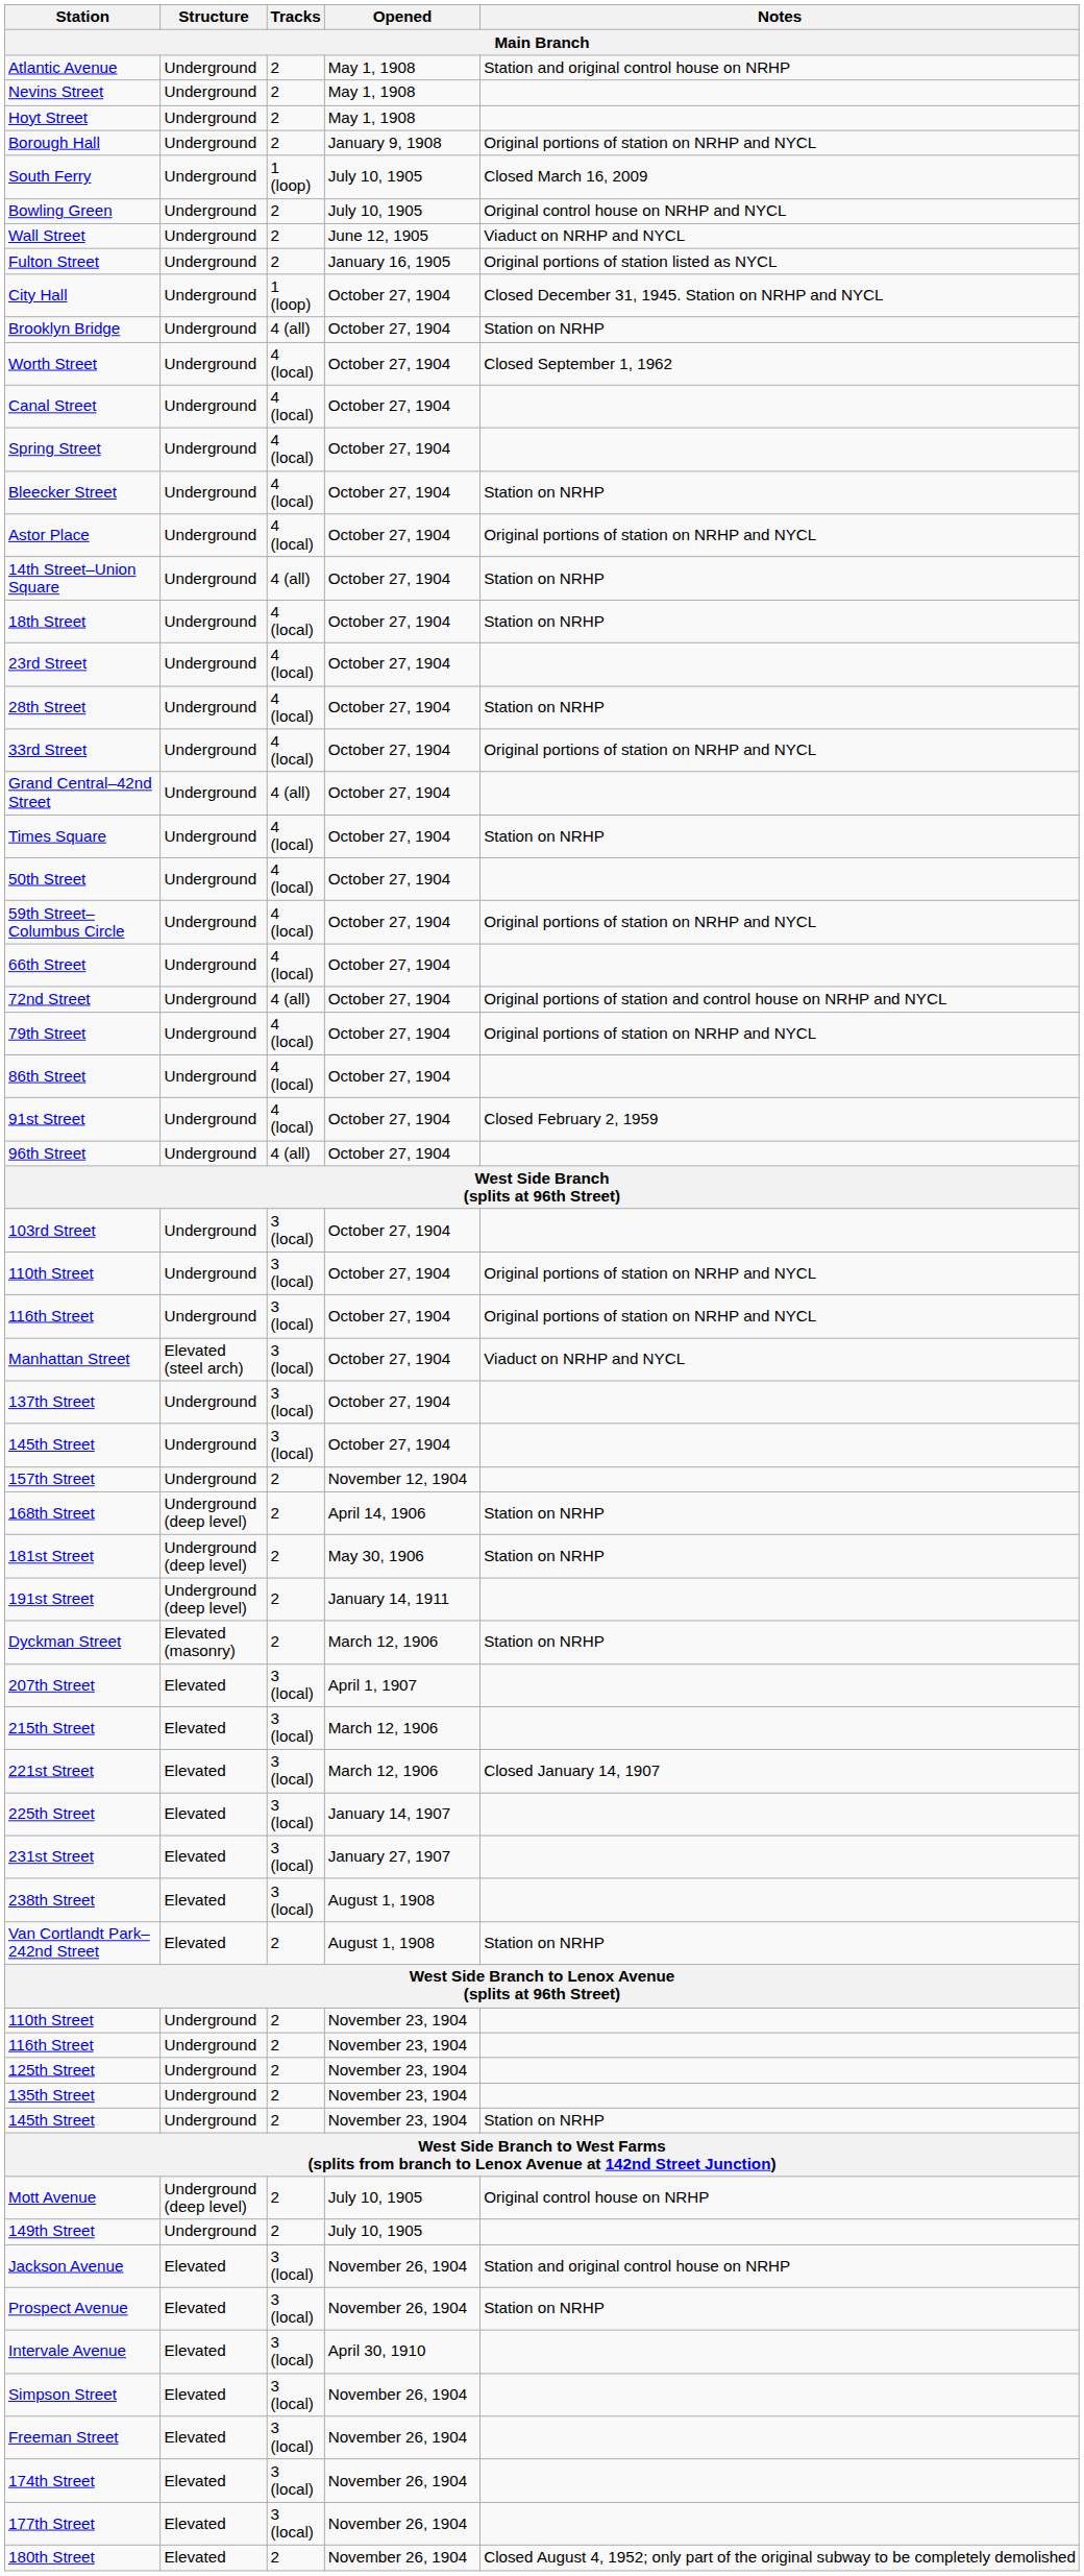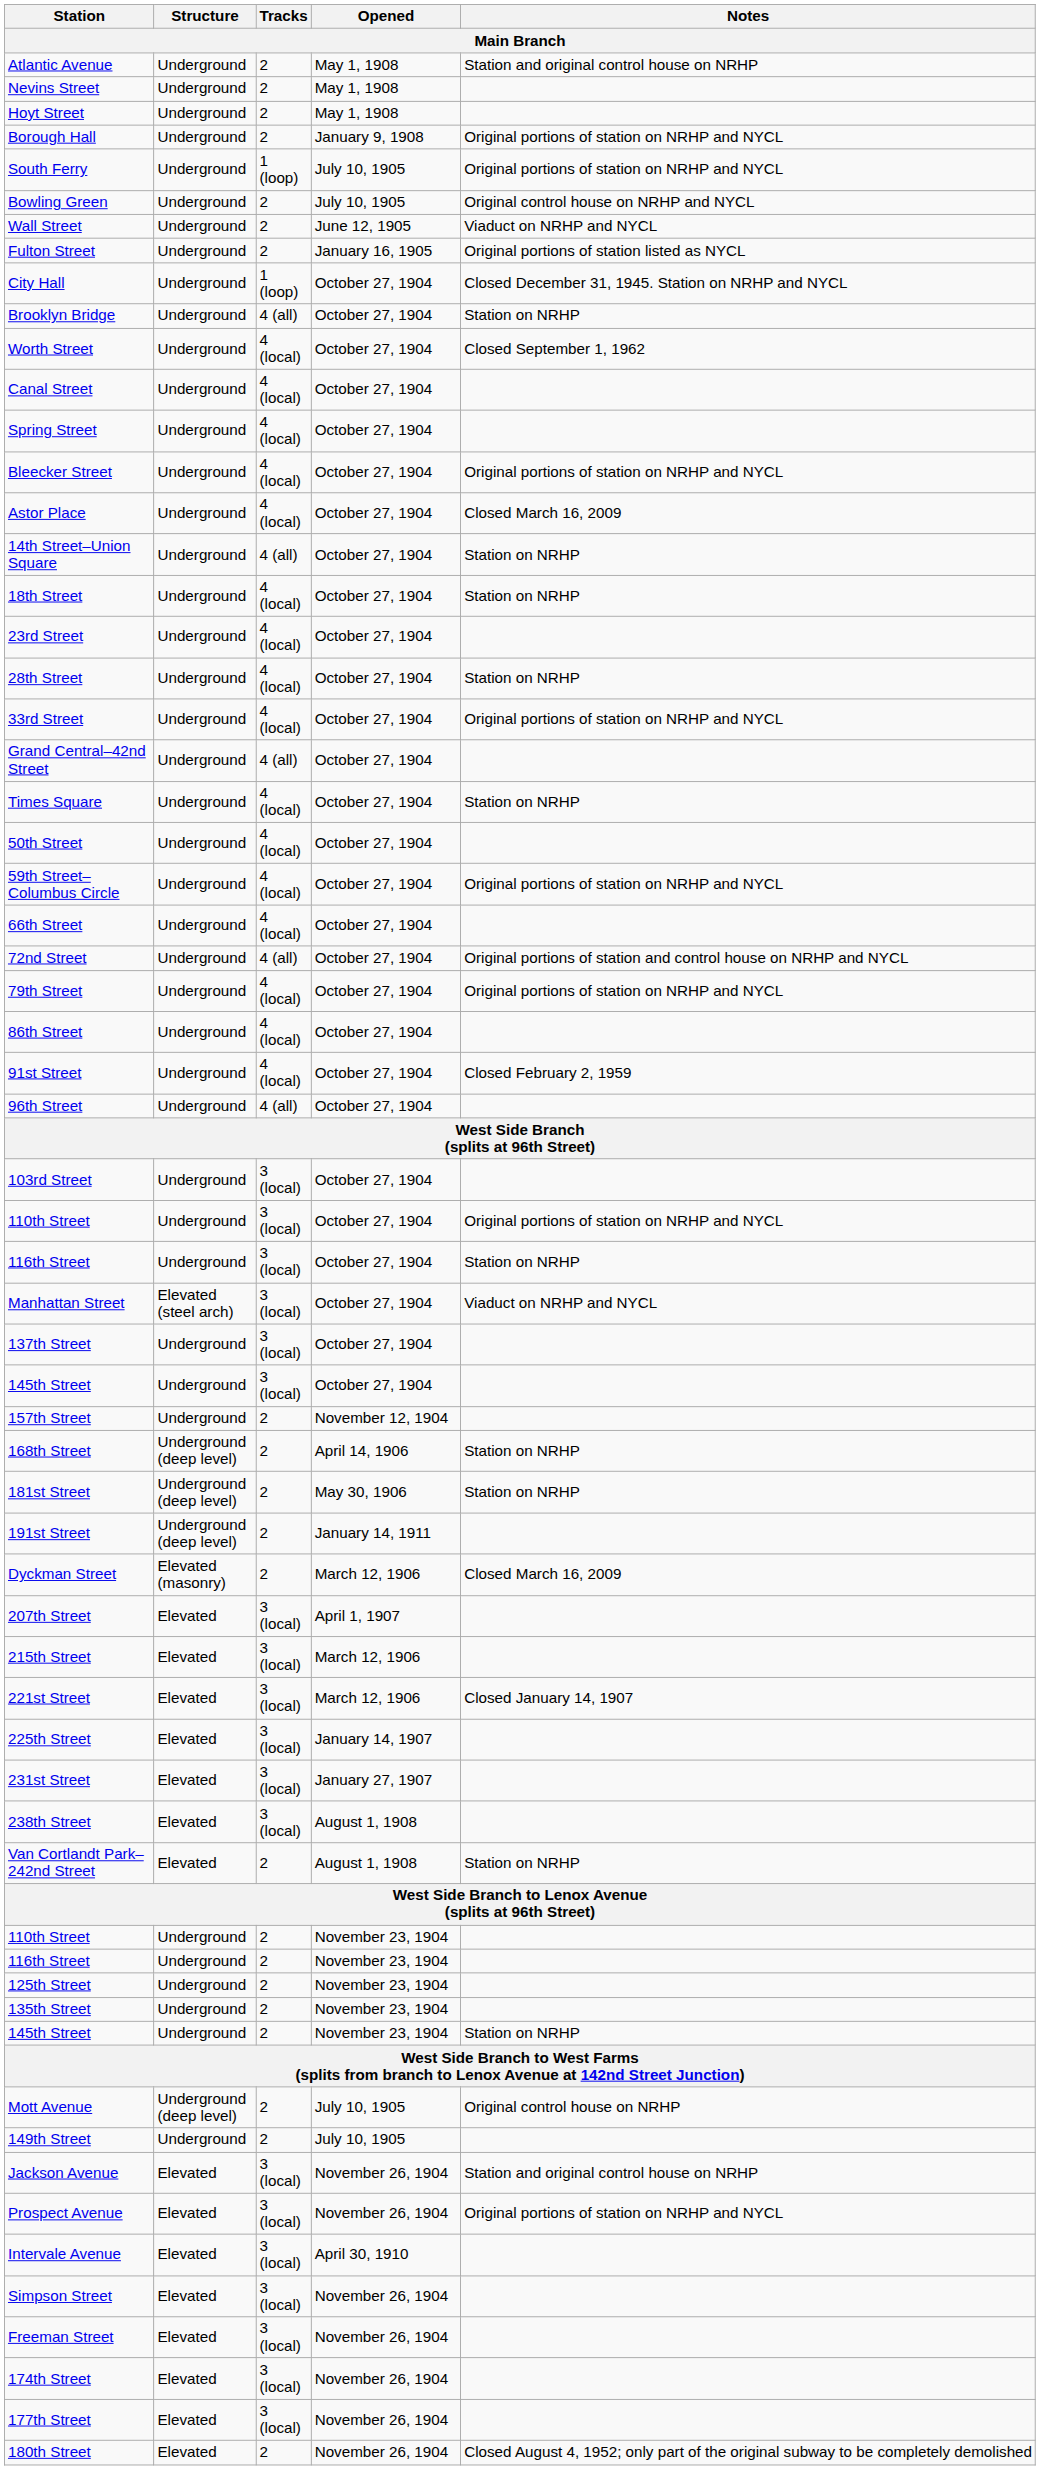South Ferry | Notes: Closed March 16, 2009 -> Original portions of station on NRHP and NYCL
Bleecker Street | Notes: Station on NRHP -> Original portions of station on NRHP and NYCL
Astor Place | Notes: Original portions of station on NRHP and NYCL -> Closed March 16, 2009
116th Street / October 27, 1904 | Notes: Original portions of station on NRHP and NYCL -> Station on NRHP
Dyckman Street | Notes: Station on NRHP -> Closed March 16, 2009
Prospect Avenue | Notes: Station on NRHP -> Original portions of station on NRHP and NYCL
